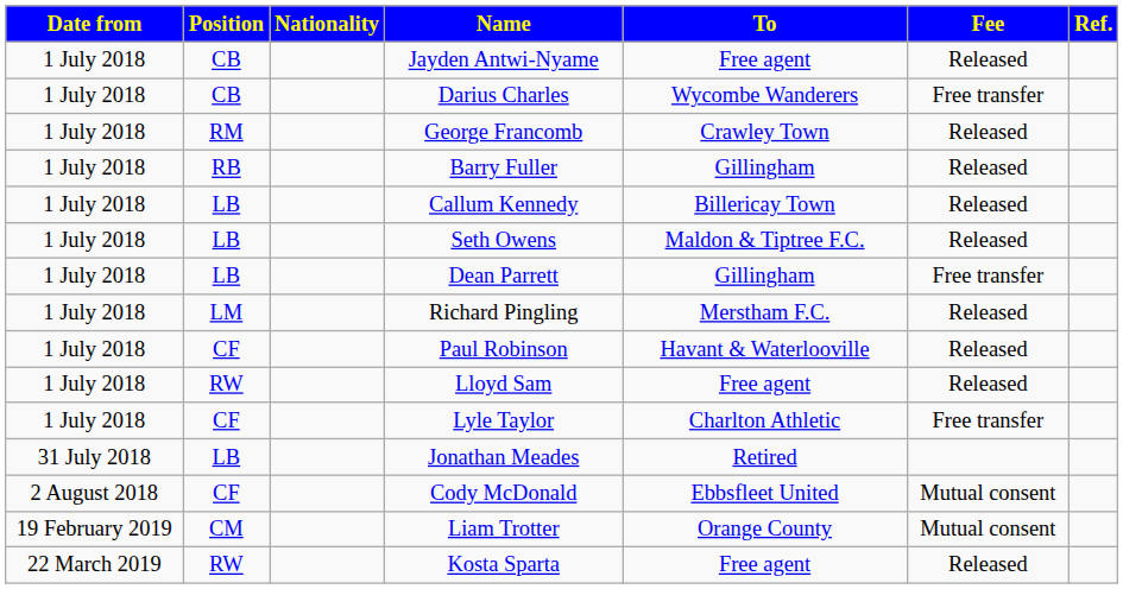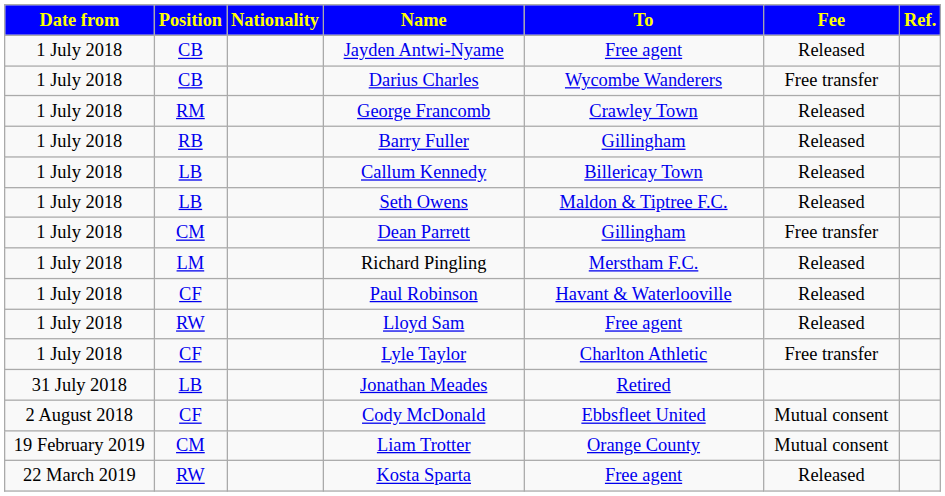Dean Parrett | Position: LB -> CM
